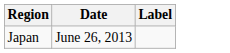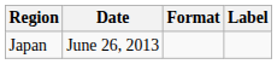+ column: Format
